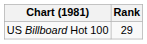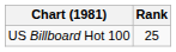US Billboard Hot 100 | Rank: 29 -> 25
